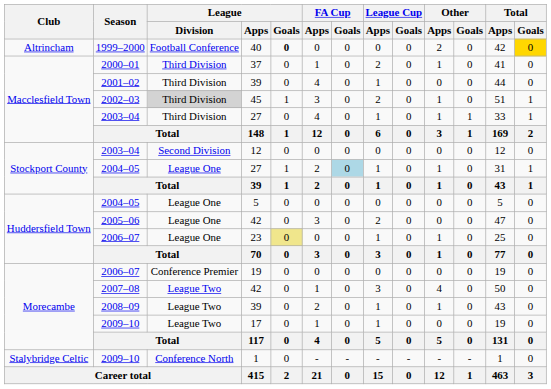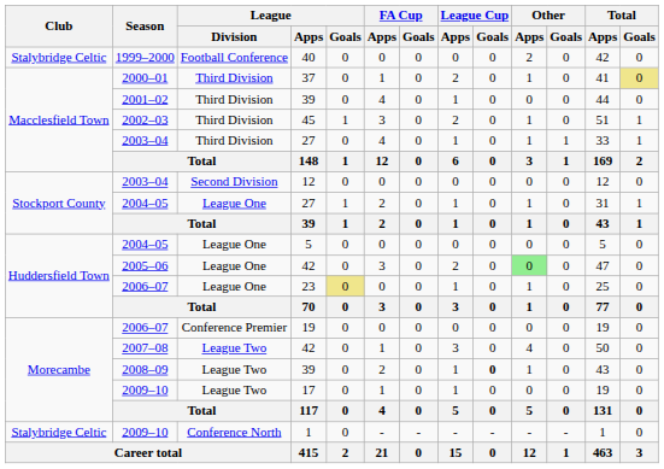40 | Club: Altrincham -> Stalybridge Celtic
40 | League / Goals: bold -> normal
40 | Total / Goals: gold background -> no background
37 | Total / Goals: no background -> khaki background
45 | League / Division: lightgrey background -> no background
2004–05 / 27 | FA Cup / Goals: lightblue background -> no background
2005–06 / 42 | Other / Apps: no background -> lightgreen background
2008–09 / 39 | League Cup / Goals: normal -> bold
